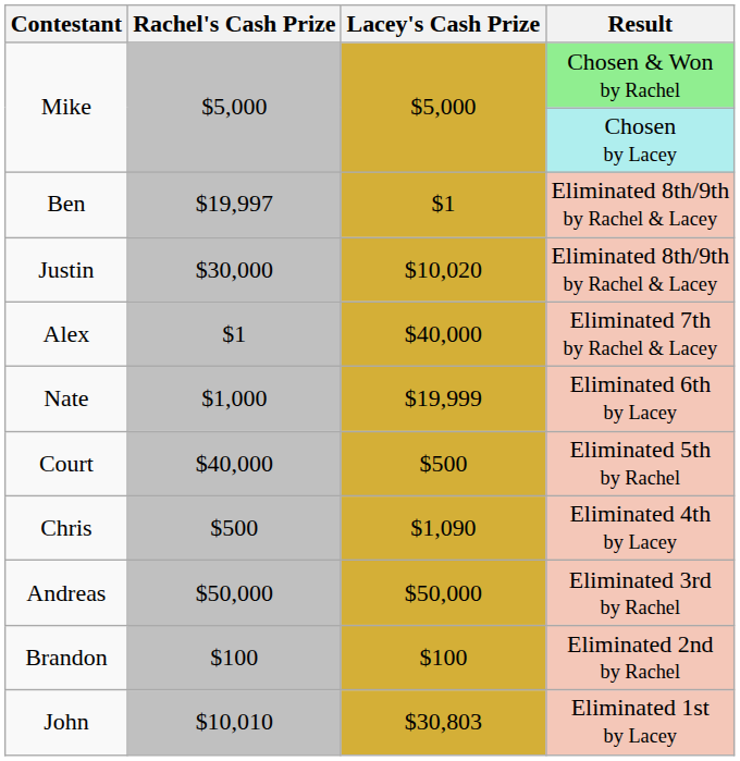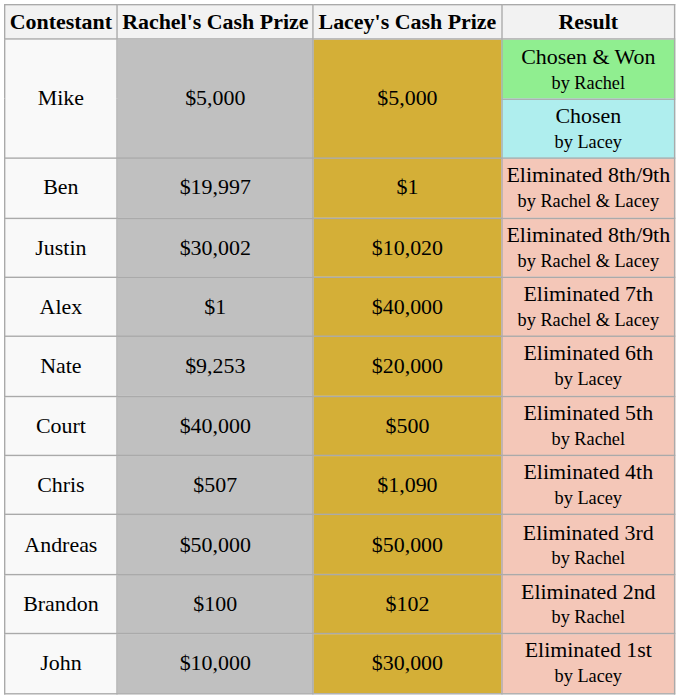Justin | Rachel's Cash Prize: $30,000 -> $30,002
Nate | Rachel's Cash Prize: $1,000 -> $9,253
Nate | Lacey's Cash Prize: $19,999 -> $20,000
Chris | Rachel's Cash Prize: $500 -> $507
Brandon | Lacey's Cash Prize: $100 -> $102
John | Rachel's Cash Prize: $10,010 -> $10,000
John | Lacey's Cash Prize: $30,803 -> $30,000
